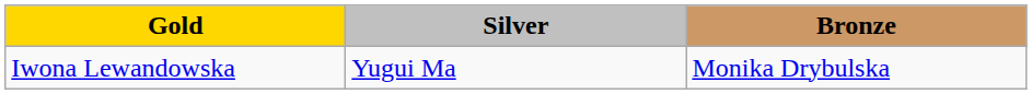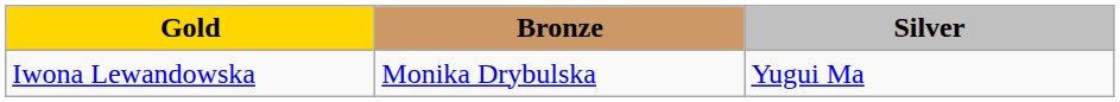columns swapped: Silver <-> Bronze
